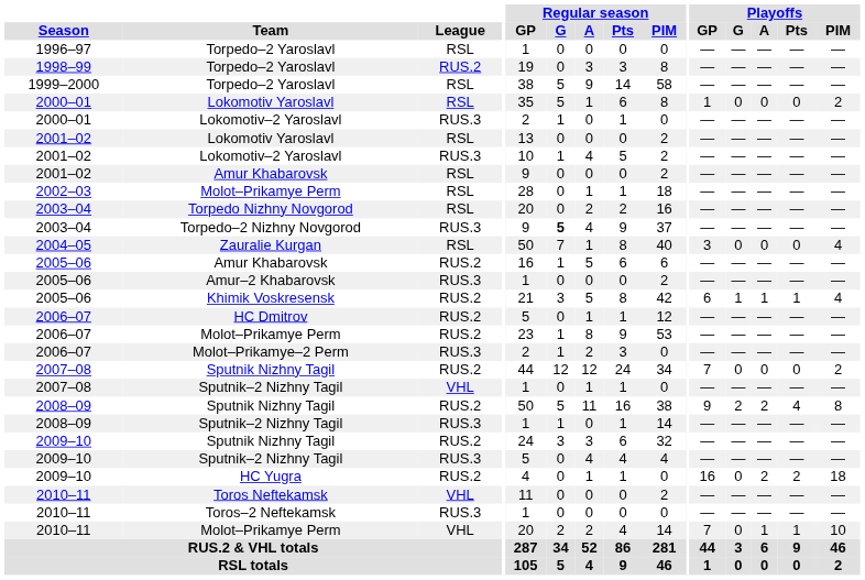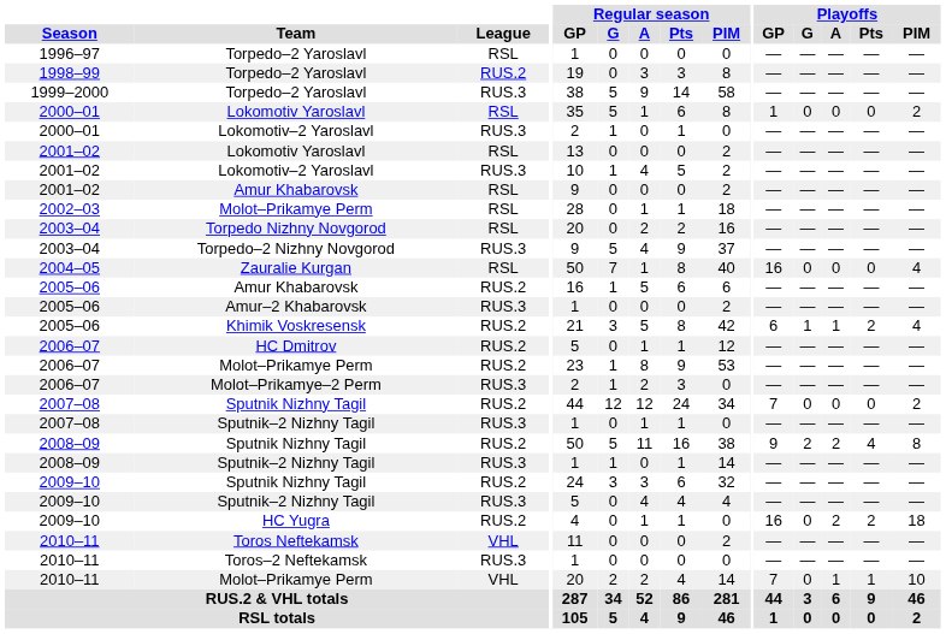1999–2000 / Torpedo–2 Yaroslavl | League: RSL -> RUS.3
Torpedo–2 Nizhny Novgorod | Regular season / G: bold -> normal
Zauralie Kurgan | Playoffs / GP: 3 -> 16
Khimik Voskresensk | Playoffs / Pts: 1 -> 2
2007–08 / Sputnik–2 Nizhny Tagil | League: VHL -> RUS.3
